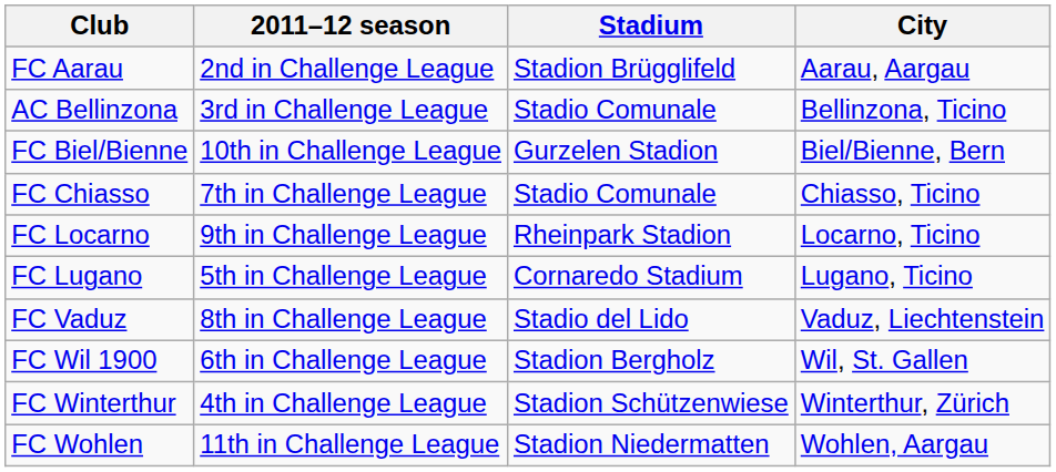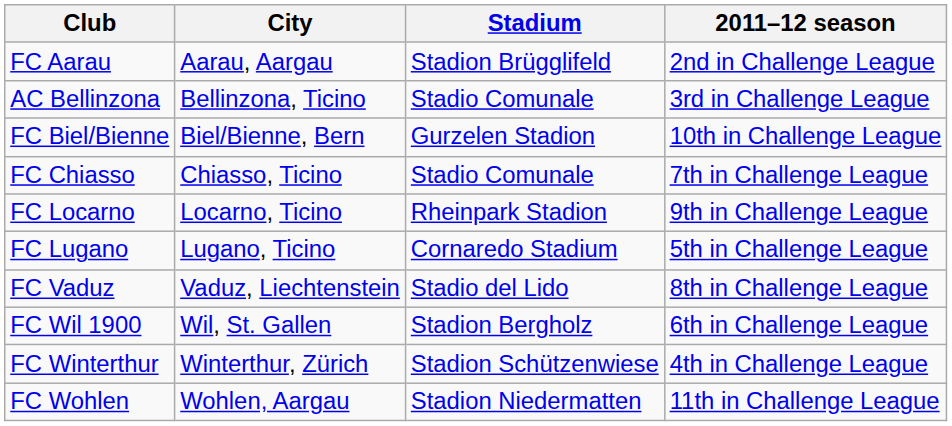columns swapped: City <-> 2011–12 season
